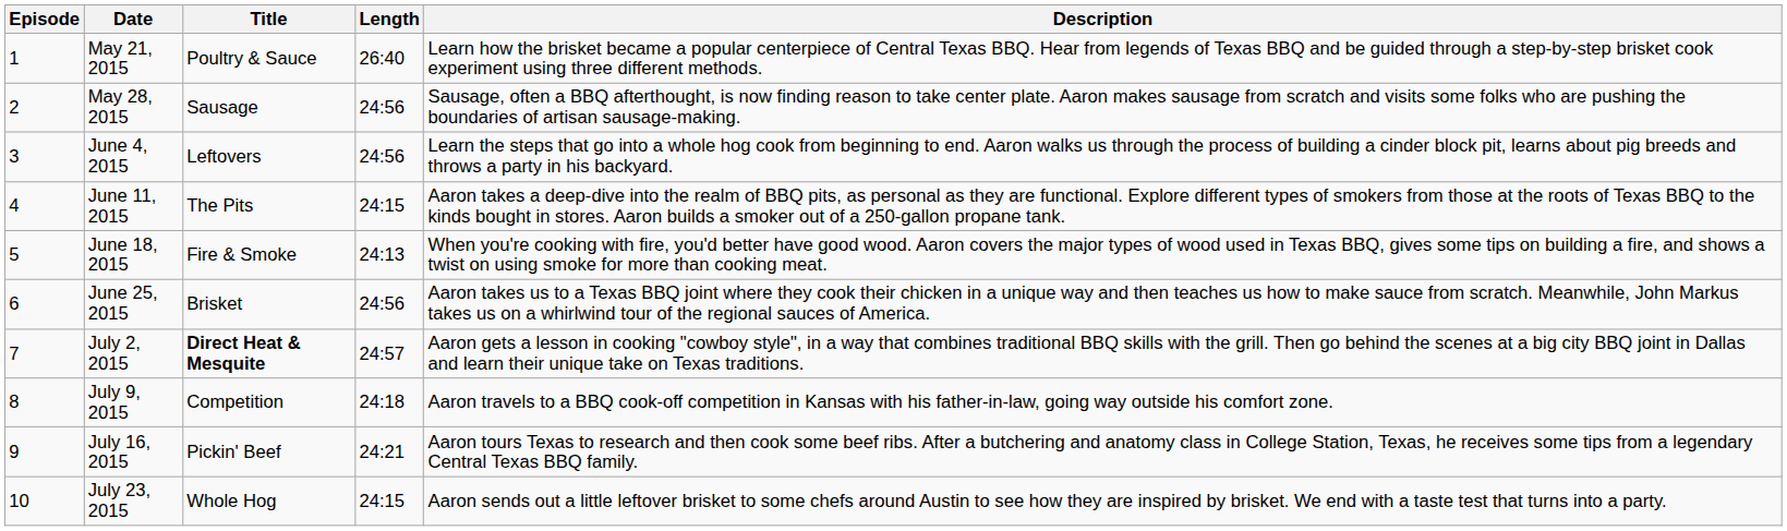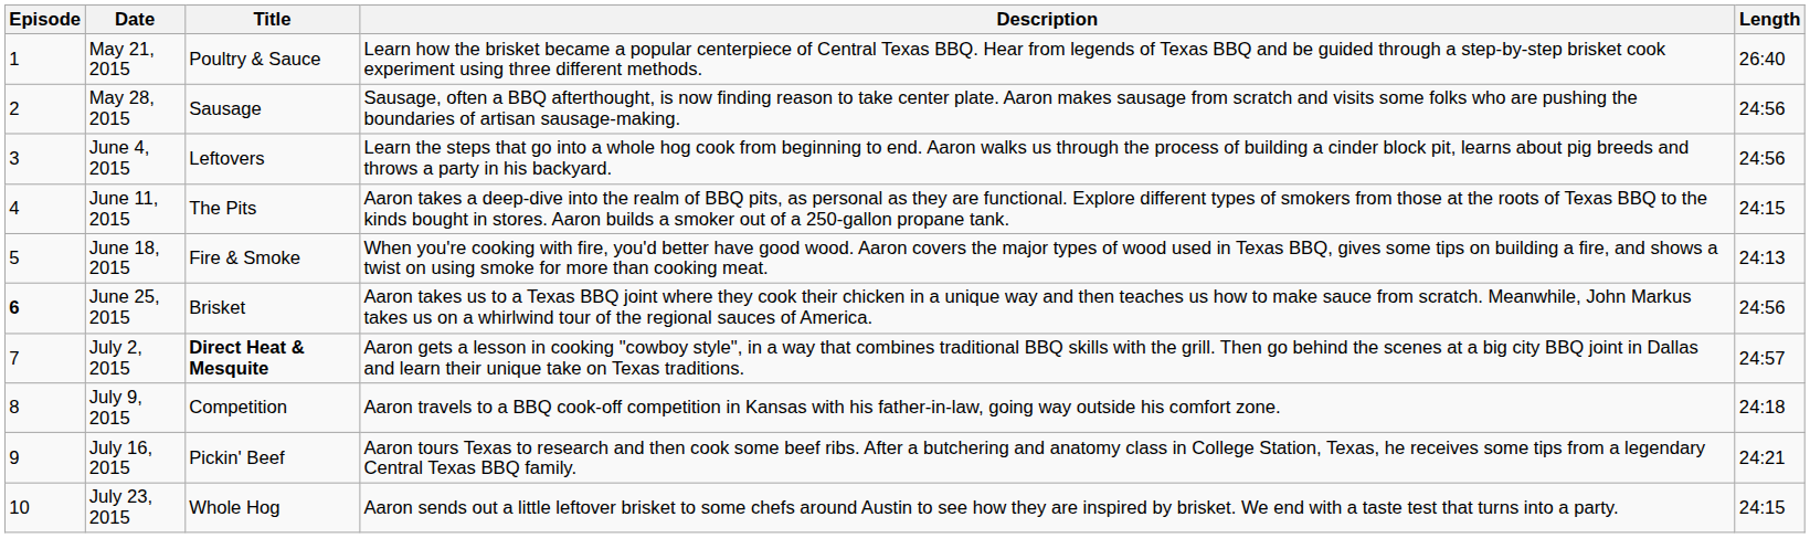columns swapped: Length <-> Description
June 25, 2015 | Episode: normal -> bold
